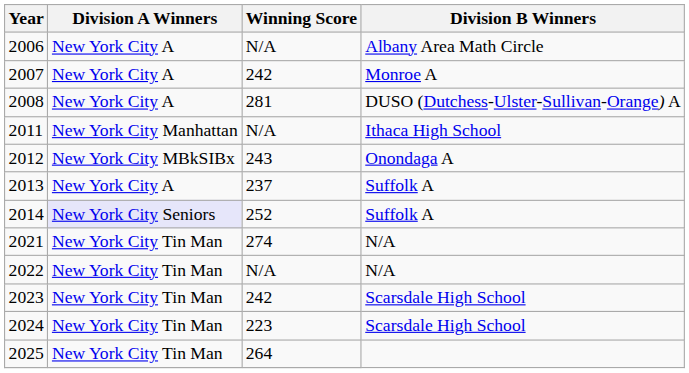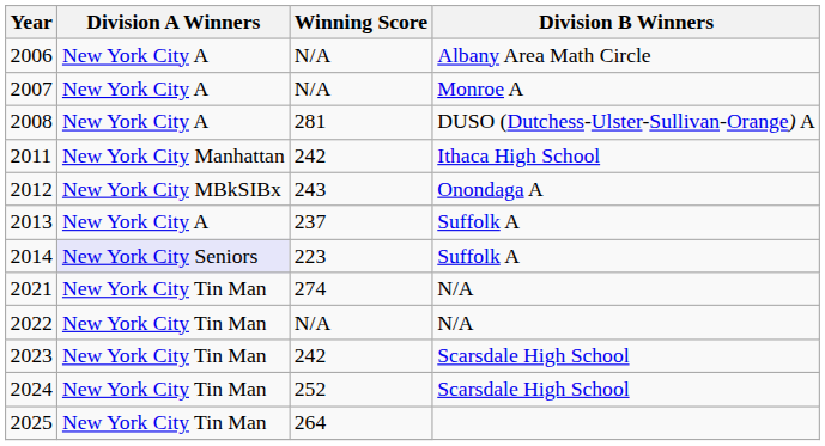2007 | Winning Score: 242 -> N/A
2011 | Winning Score: N/A -> 242
2014 | Winning Score: 252 -> 223
2024 | Winning Score: 223 -> 252
